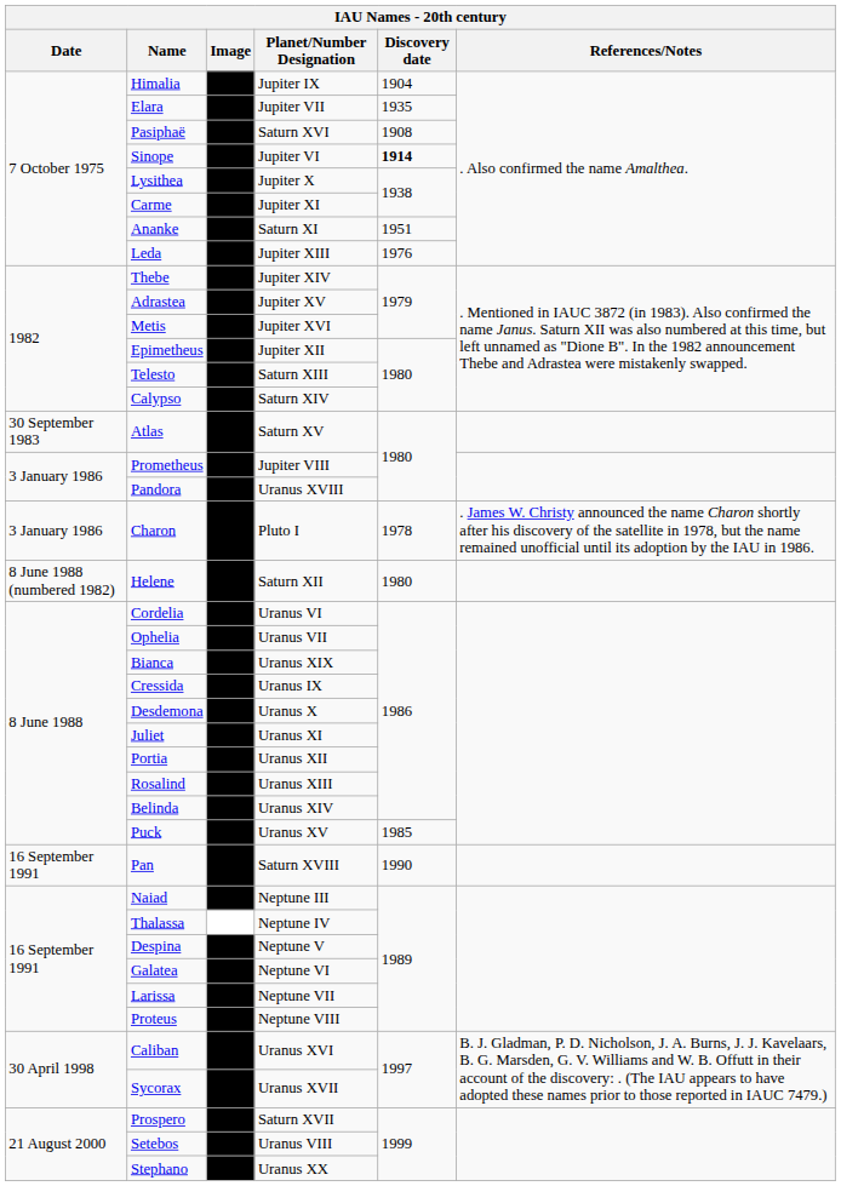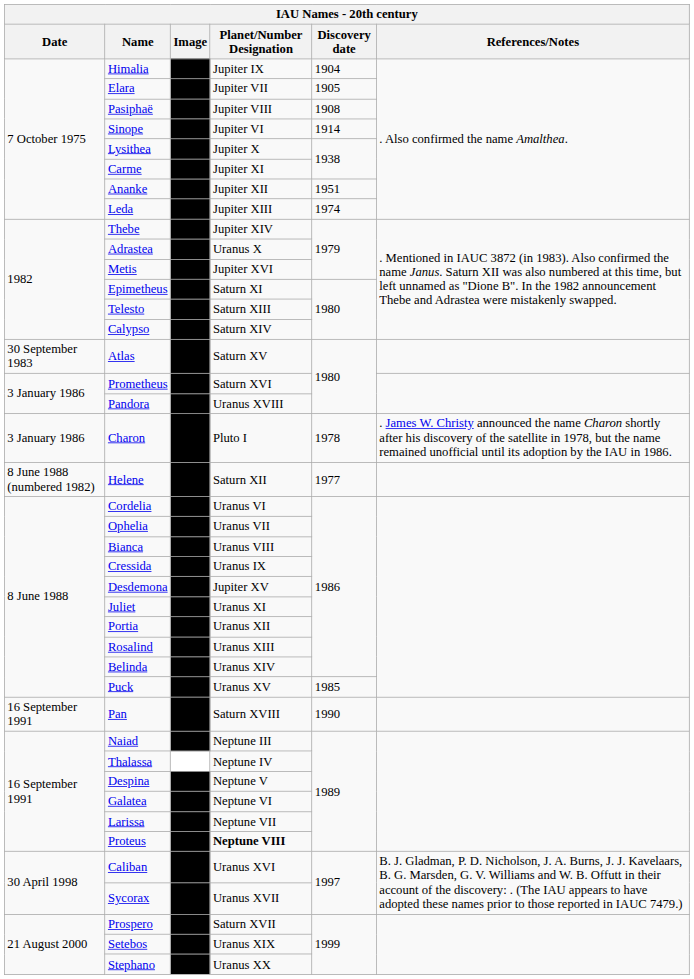Elara | Discovery date: 1935 -> 1905
Pasiphaë | Planet/Number Designation: Saturn XVI -> Jupiter VIII
Sinope | Discovery date: bold -> normal
Ananke | Planet/Number Designation: Saturn XI -> Jupiter XII
Leda | Discovery date: 1976 -> 1974
Adrastea | Planet/Number Designation: Jupiter XV -> Uranus X
Epimetheus | Planet/Number Designation: Jupiter XII -> Saturn XI
Prometheus | Planet/Number Designation: Jupiter VIII -> Saturn XVI
Helene | Discovery date: 1980 -> 1977
Bianca | Planet/Number Designation: Uranus XIX -> Uranus VIII
Desdemona | Planet/Number Designation: Uranus X -> Jupiter XV
Proteus | Planet/Number Designation: normal -> bold
Setebos | Planet/Number Designation: Uranus VIII -> Uranus XIX
